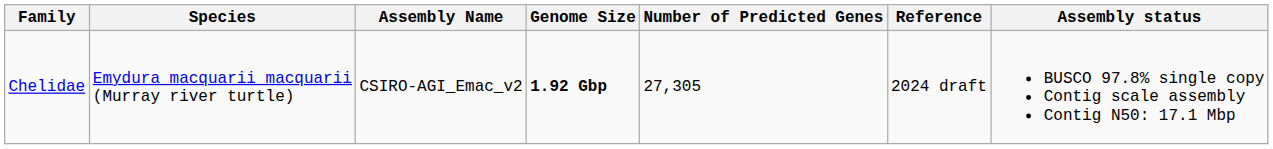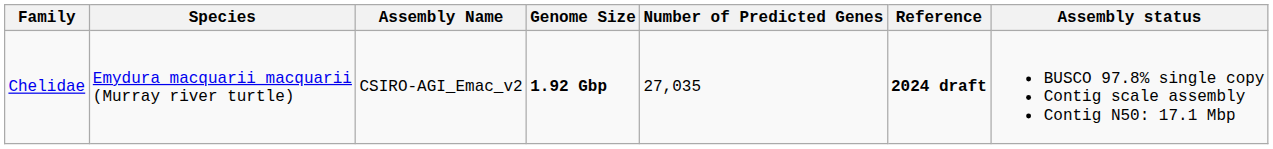Chelidae | Number of Predicted Genes: 27,305 -> 27,035
Chelidae | Reference: normal -> bold
